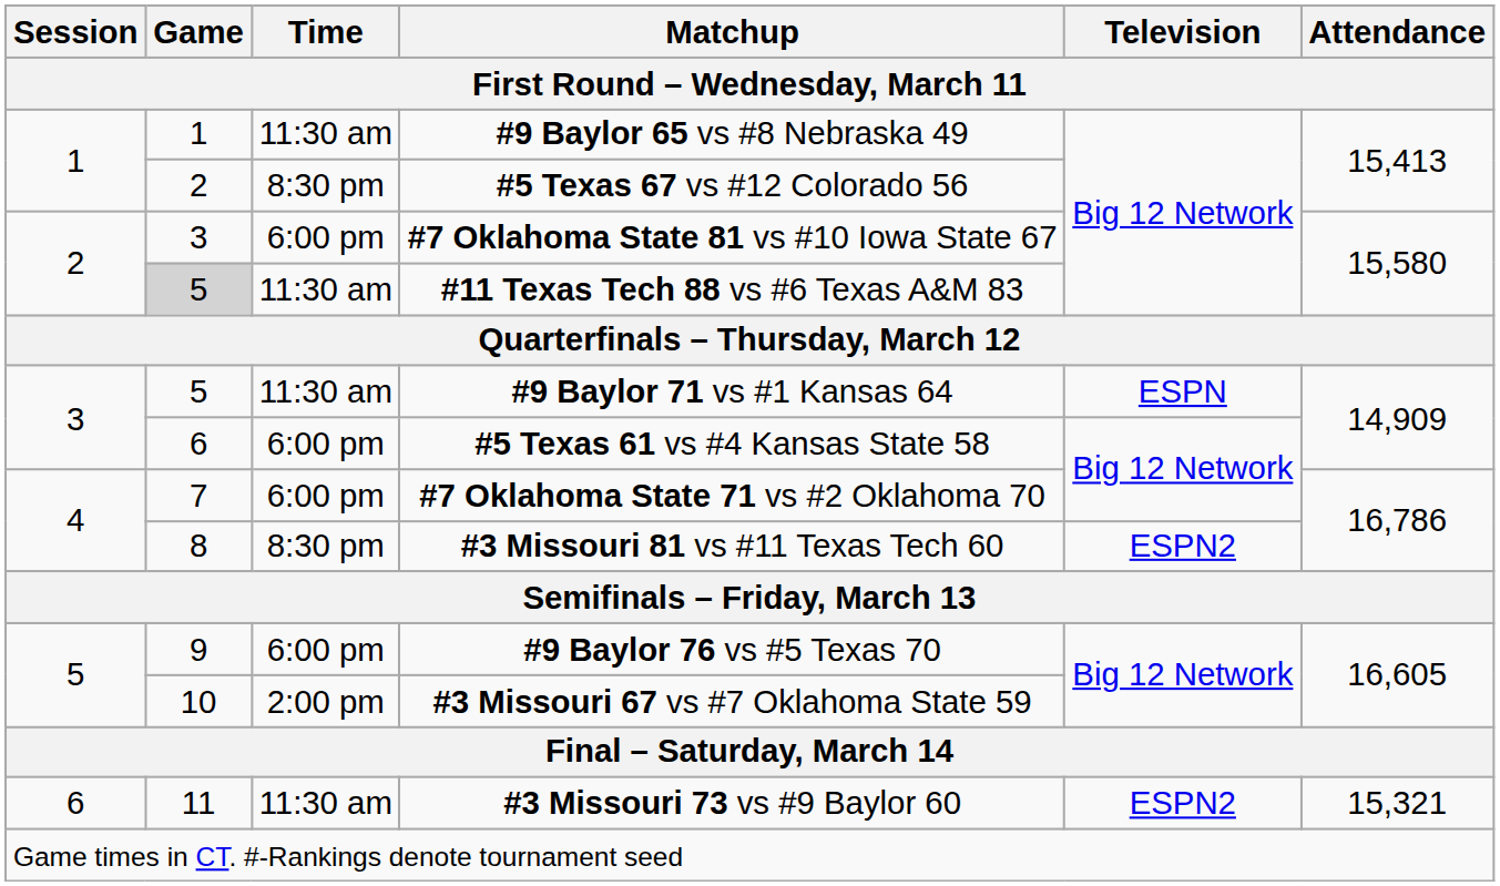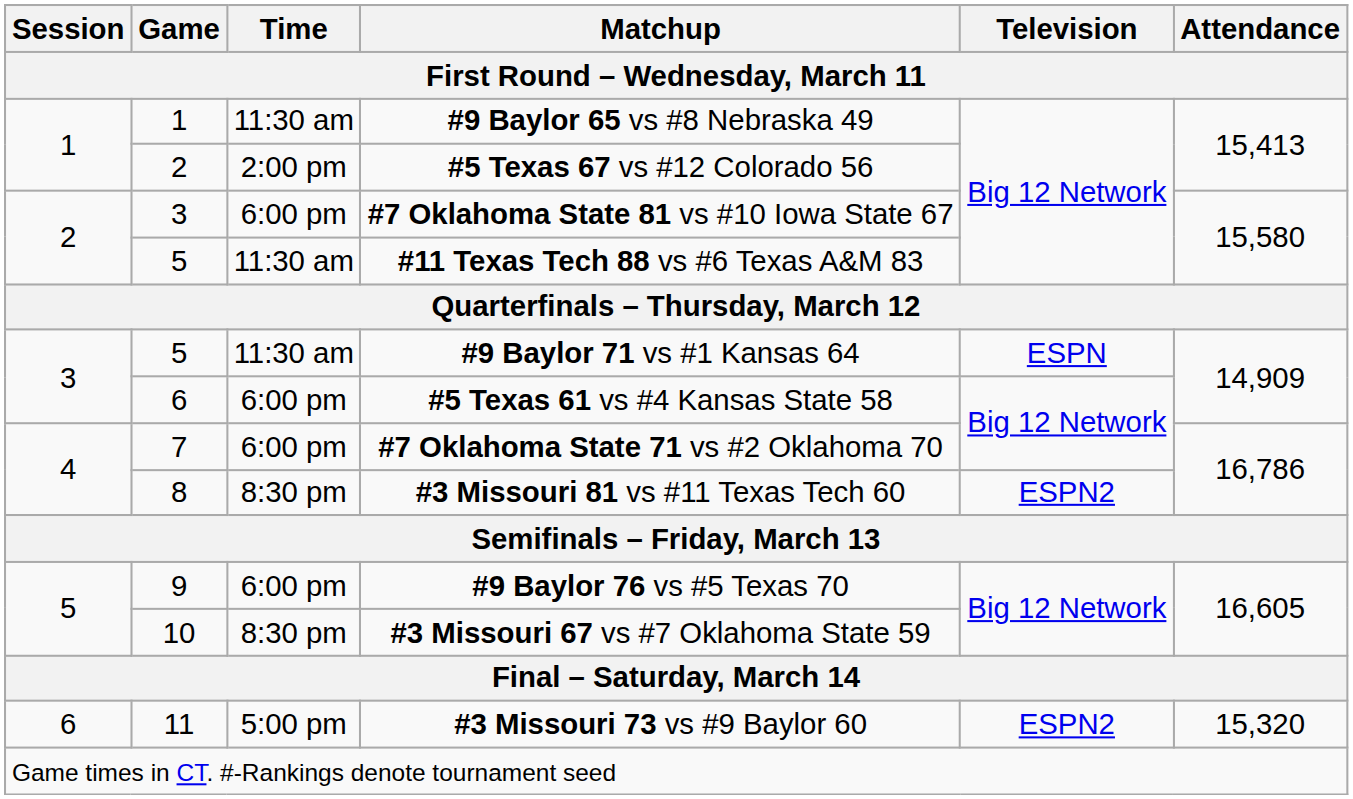#5 Texas 67 vs #12 Colorado 56 | Time: 8:30 pm -> 2:00 pm
#11 Texas Tech 88 vs #6 Texas A&M 83 | Game: lightgrey background -> no background
#3 Missouri 67 vs #7 Oklahoma State 59 | Time: 2:00 pm -> 8:30 pm
#3 Missouri 73 vs #9 Baylor 60 | Time: 11:30 am -> 5:00 pm
#3 Missouri 73 vs #9 Baylor 60 | Attendance: 15,321 -> 15,320
